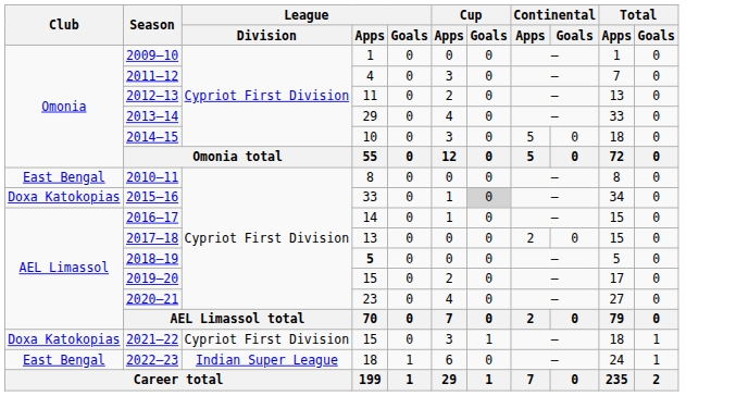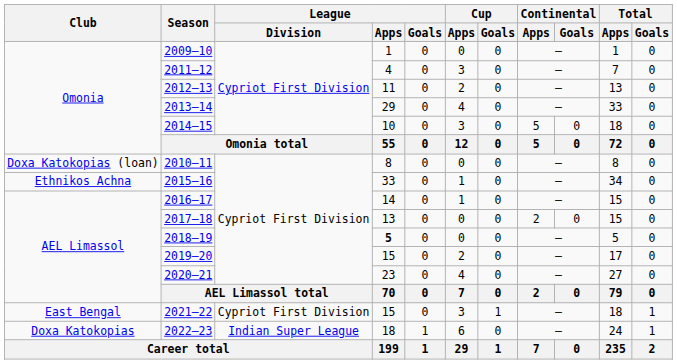2010–11 | Club: East Bengal -> Doxa Katokopias (loan)
2015–16 | Club: Doxa Katokopias -> Ethnikos Achna
2015–16 | Cup / Goals: lightgrey background -> no background
2021–22 | Club: Doxa Katokopias -> East Bengal
2022–23 | Club: East Bengal -> Doxa Katokopias
